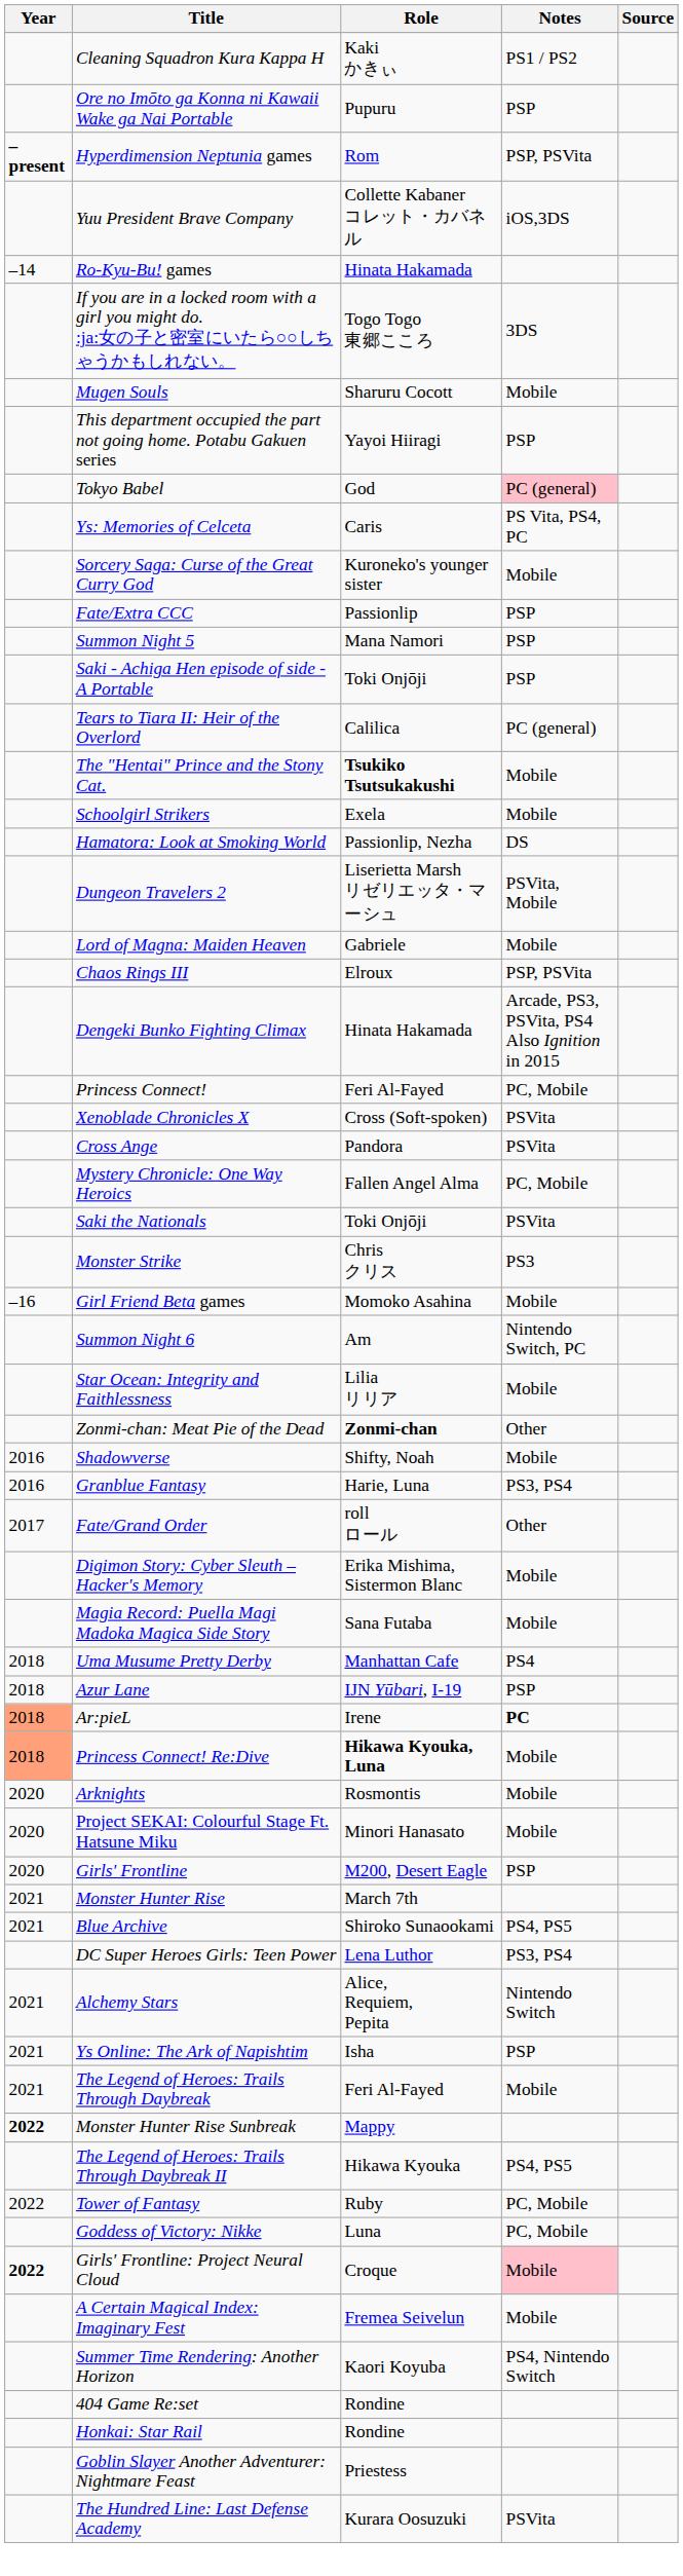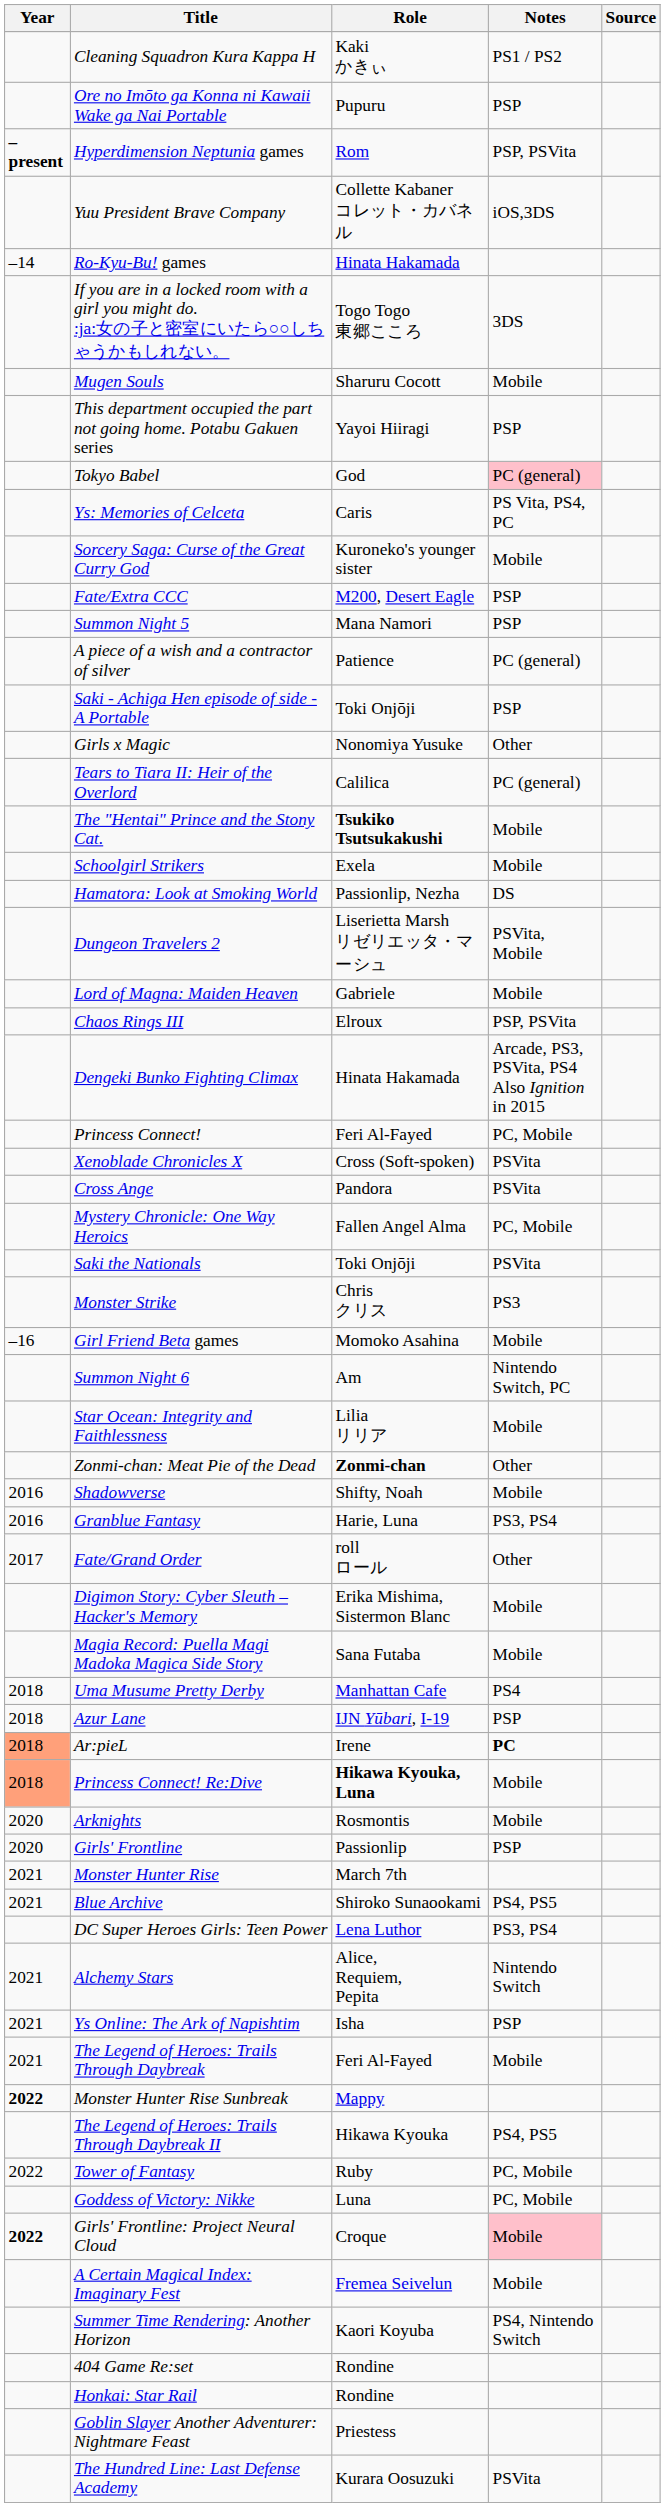Fate/Extra CCC | Role: Passionlip -> M200, Desert Eagle
+ row: A piece of a wish and a contractor of silver | Patience | PC (general)
+ row: Girls x Magic | Nonomiya Yusuke | Other
- row: 2020 | Project SEKAI: Colourful Stage Ft. Hatsune Miku | Minori Hanasato | Mobile
Girls' Frontline | Role: M200, Desert Eagle -> Passionlip
